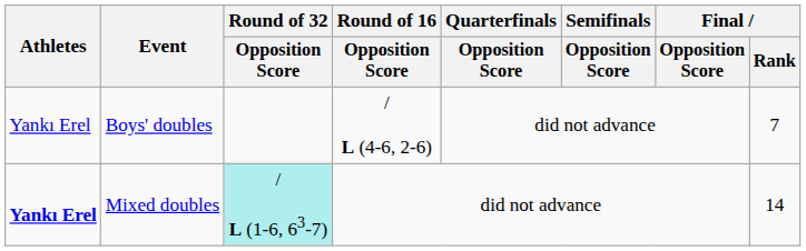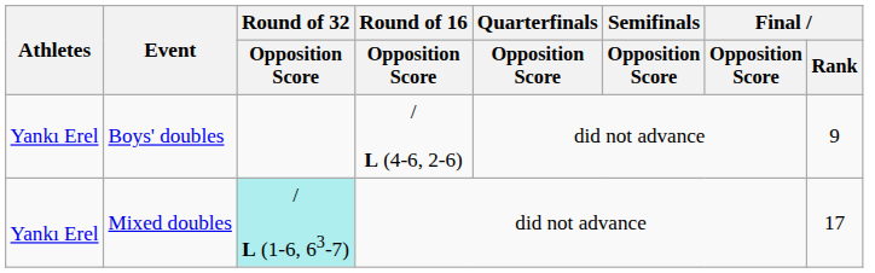Boys' doubles | Final / Rank: 7 -> 9
Mixed doubles | Athletes: bold -> normal
Mixed doubles | Final / Rank: 14 -> 17
